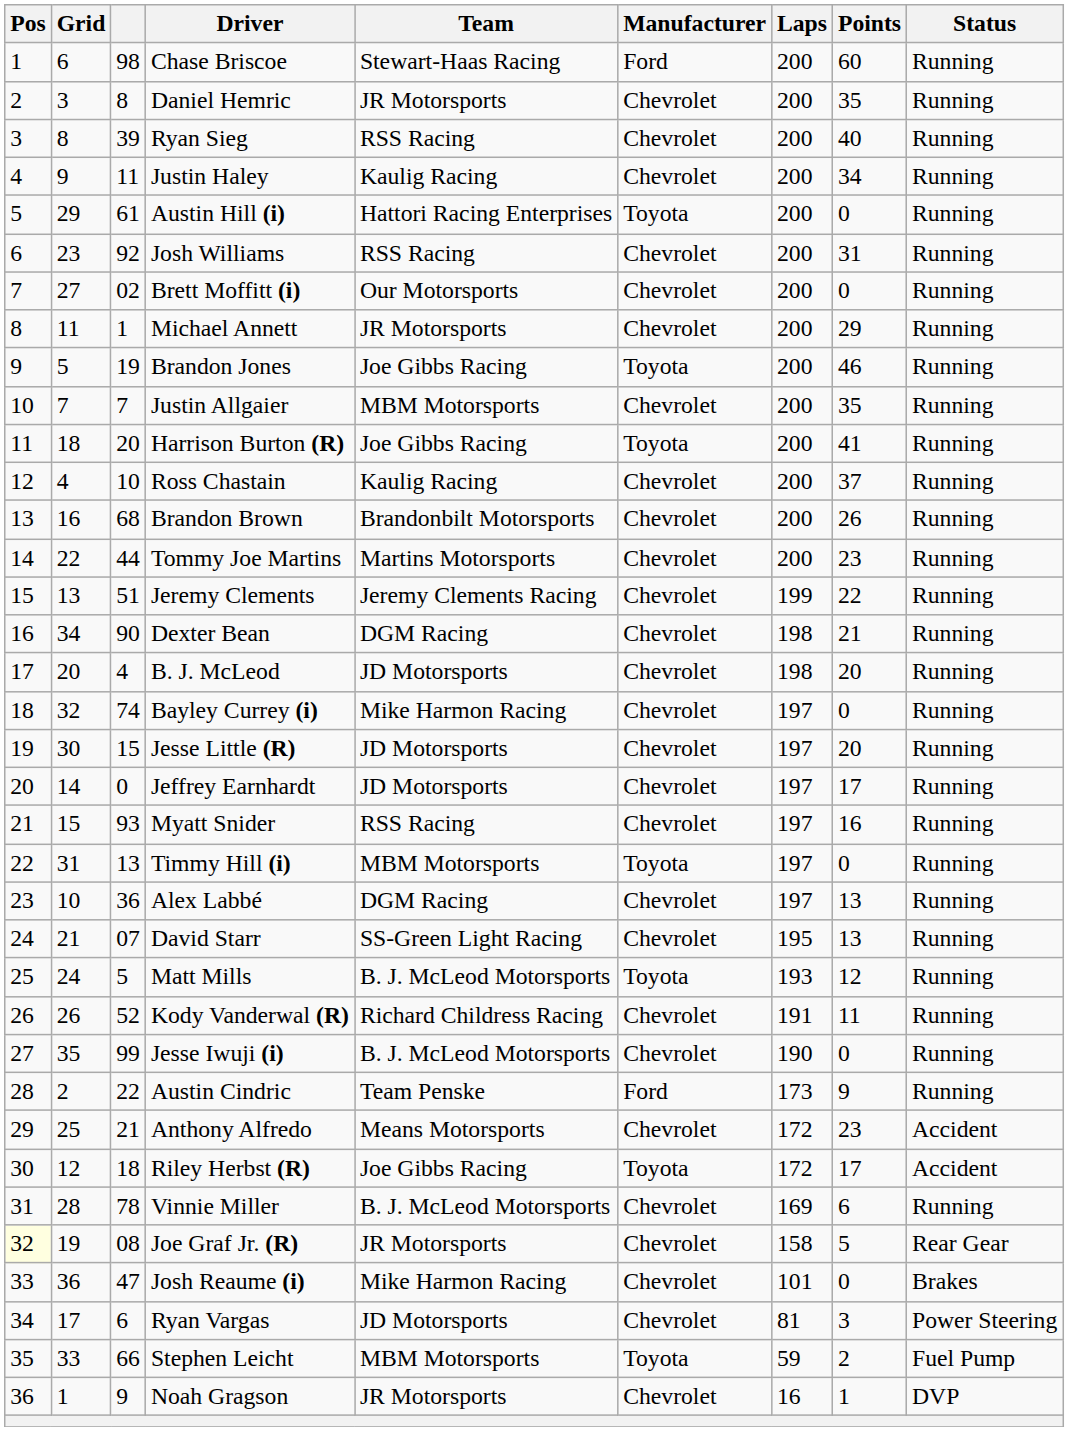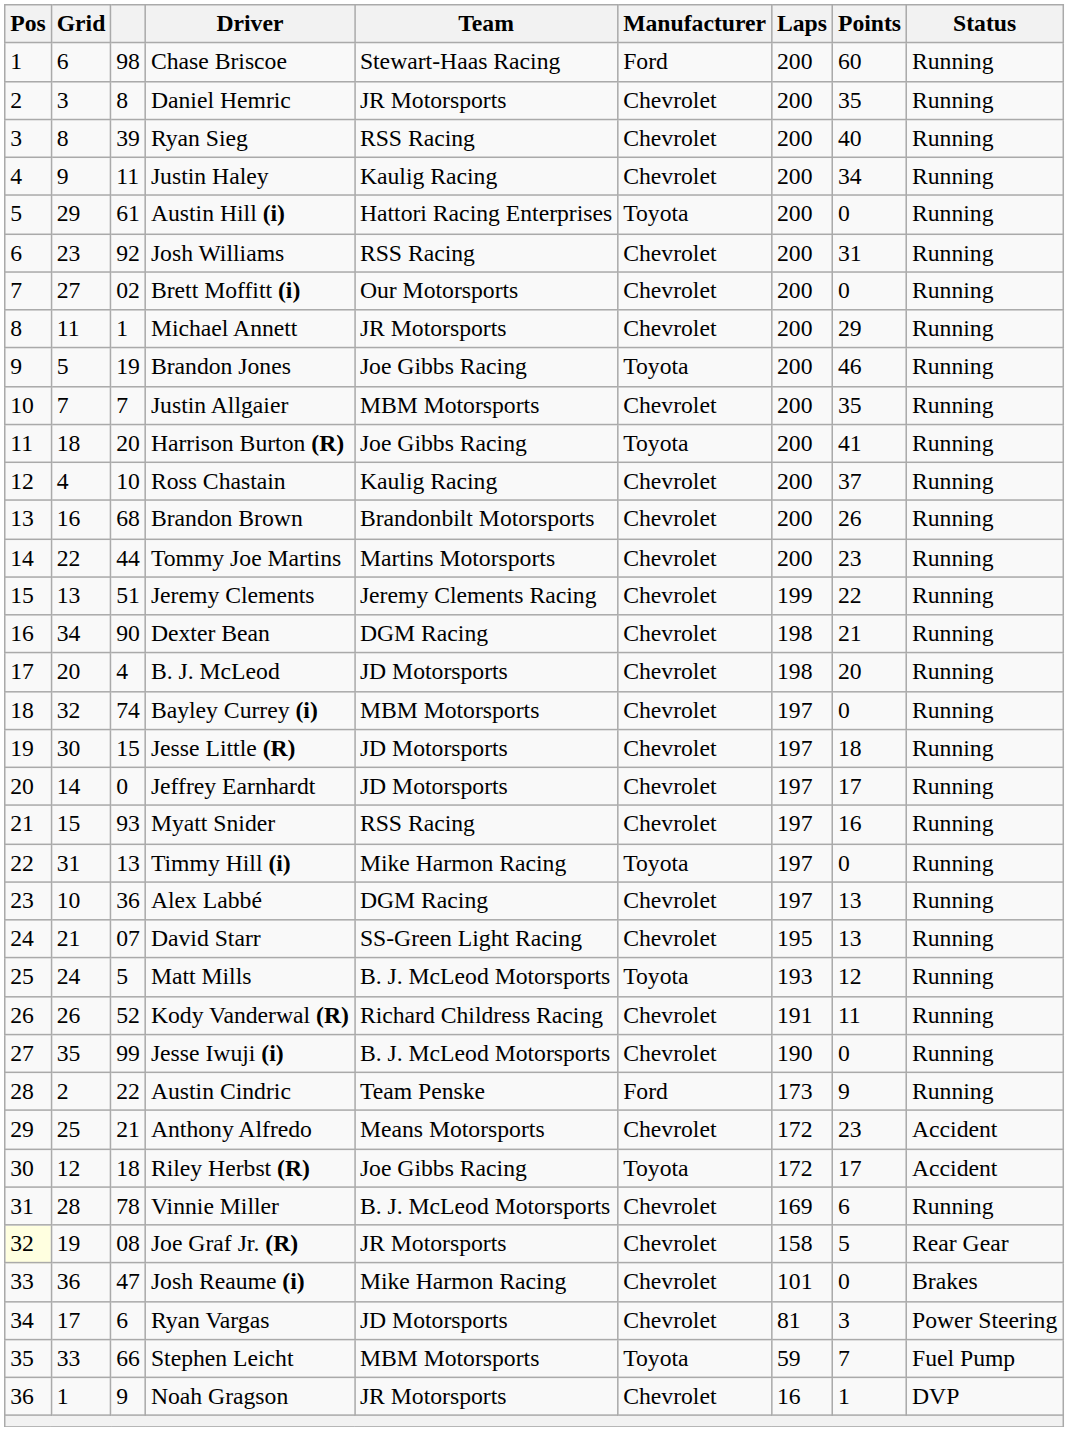Bayley Currey (i) | Team: Mike Harmon Racing -> MBM Motorsports
Jesse Little (R) | Points: 20 -> 18
Timmy Hill (i) | Team: MBM Motorsports -> Mike Harmon Racing
Stephen Leicht | Points: 2 -> 7
